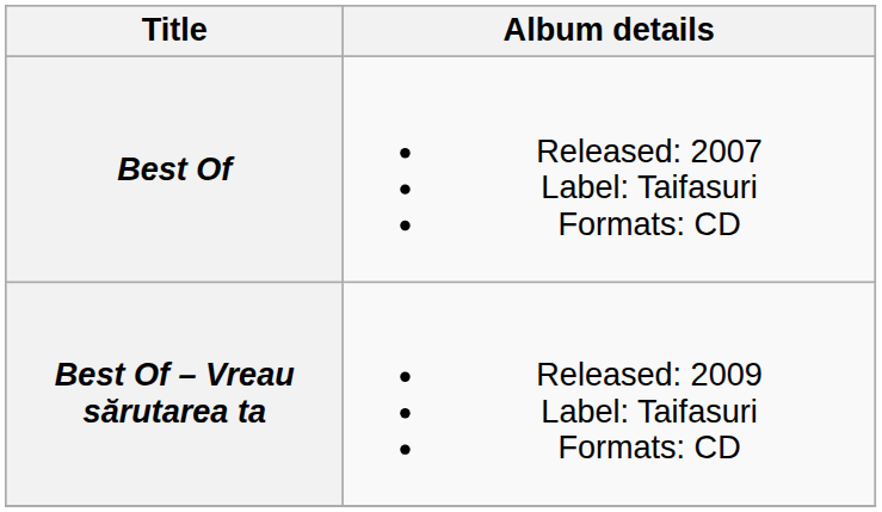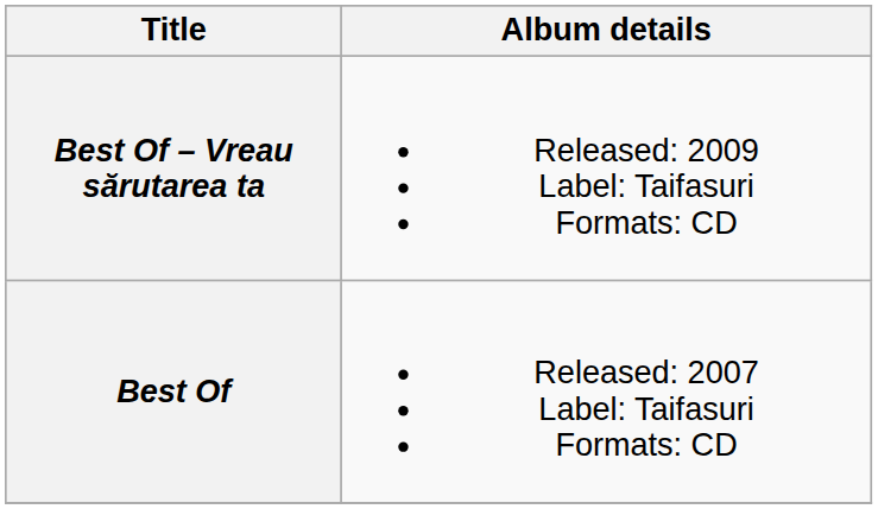rows swapped: Best Of <-> Best Of – Vreau sărutarea ta
